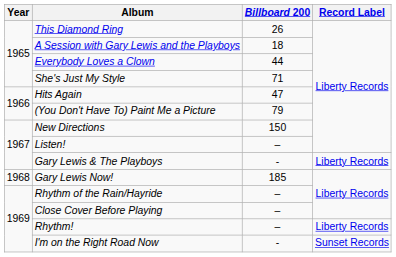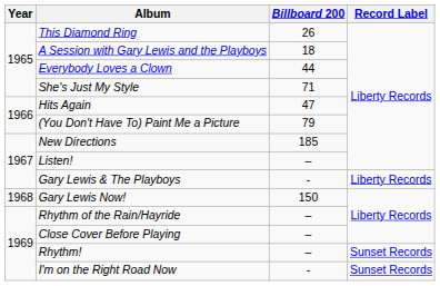New Directions | Billboard 200: 150 -> 185
Gary Lewis Now! | Billboard 200: 185 -> 150
Rhythm! | Record Label: Liberty Records -> Sunset Records
